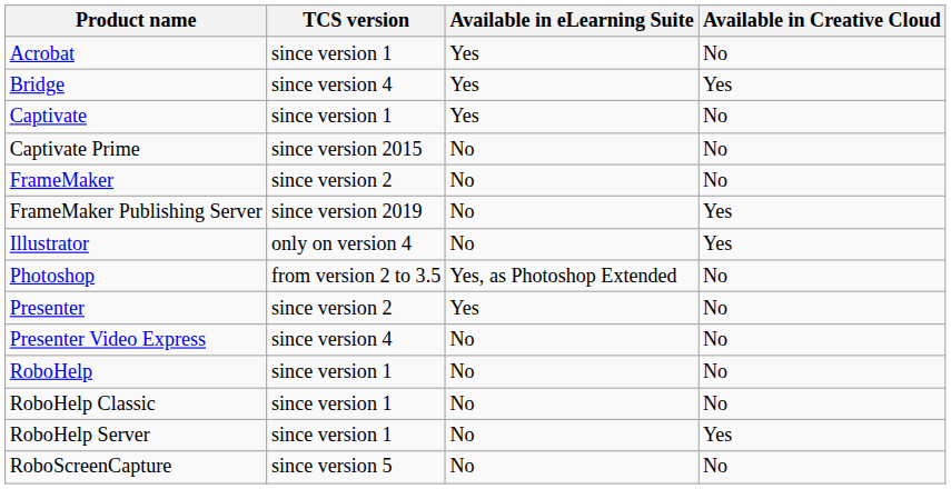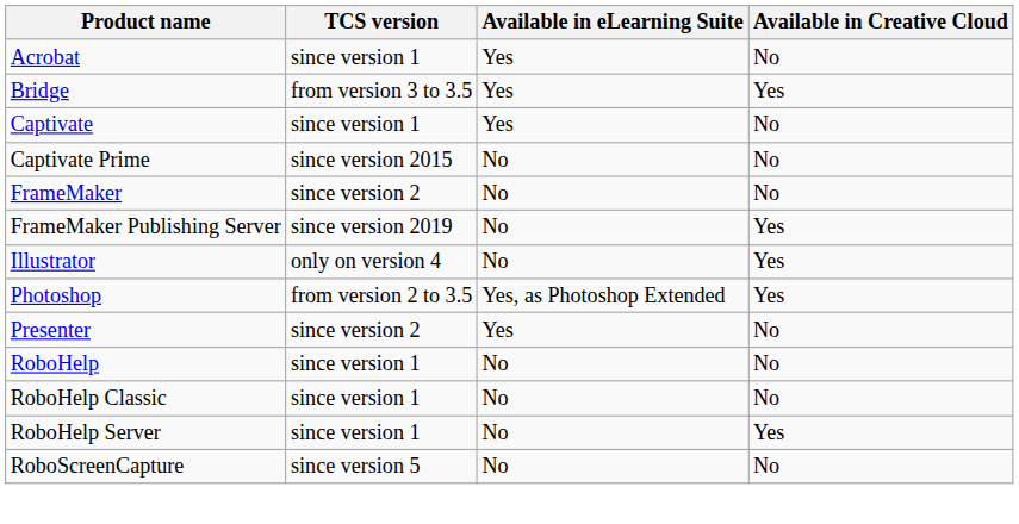Bridge | TCS version: since version 4 -> from version 3 to 3.5
Photoshop | Available in Creative Cloud: No -> Yes
- row: Presenter Video Express | since version 4 | No | No
